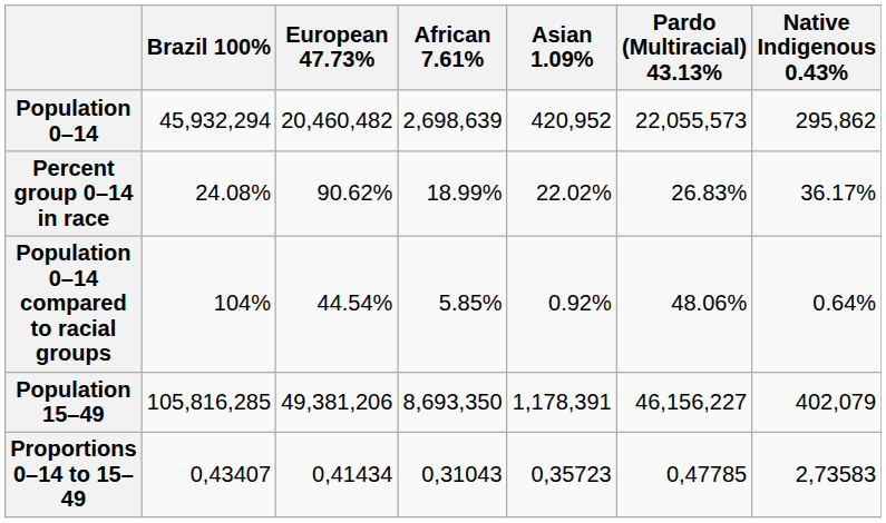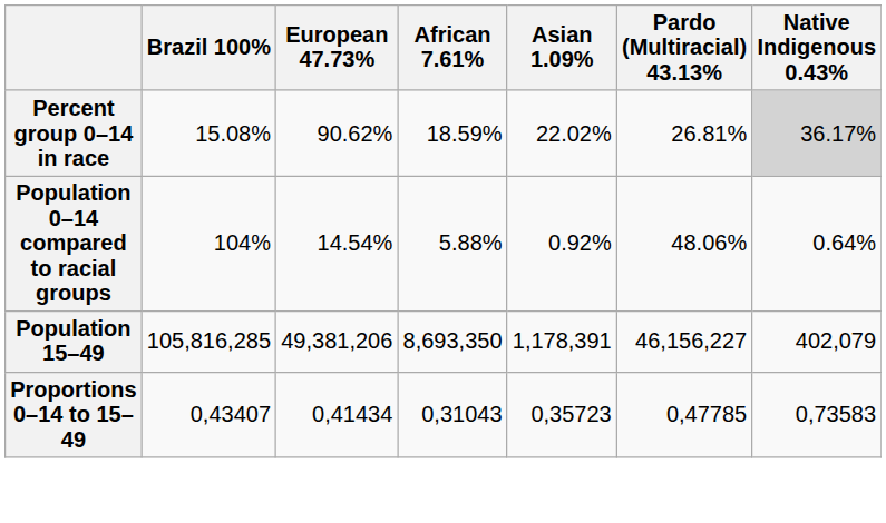- row: Population 0–14 | 45,932,294 | 20,460,482 | 2,698,639 | 420,952 | 22,055,573 | 295,862
Percent group 0–14 in race | Brazil 100%: 24.08% -> 15.08%
Percent group 0–14 in race | African 7.61%: 18.99% -> 18.59%
Percent group 0–14 in race | Pardo (Multiracial) 43.13%: 26.83% -> 26.81%
Percent group 0–14 in race | Native Indigenous 0.43%: no background -> lightgrey background
Population 0–14 compared to racial groups | European 47.73%: 44.54% -> 14.54%
Population 0–14 compared to racial groups | African 7.61%: 5.85% -> 5.88%
Proportions 0–14 to 15–49 | Native Indigenous 0.43%: 2,73583 -> 0,73583
